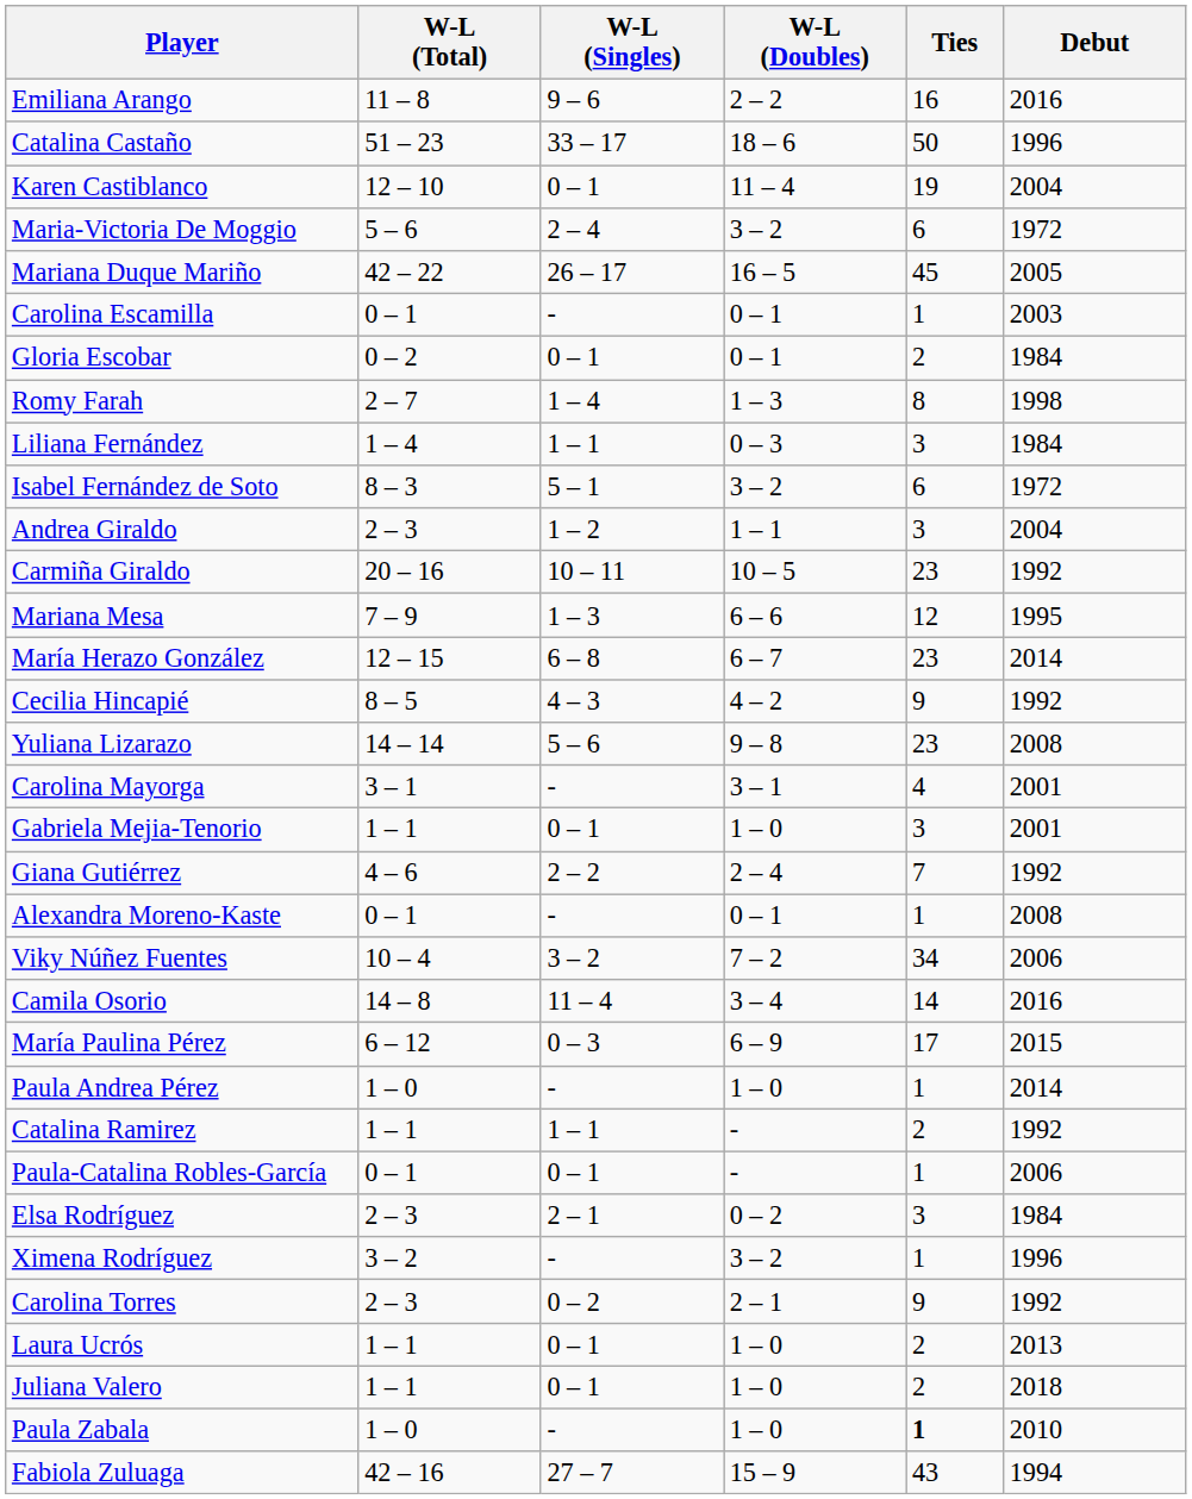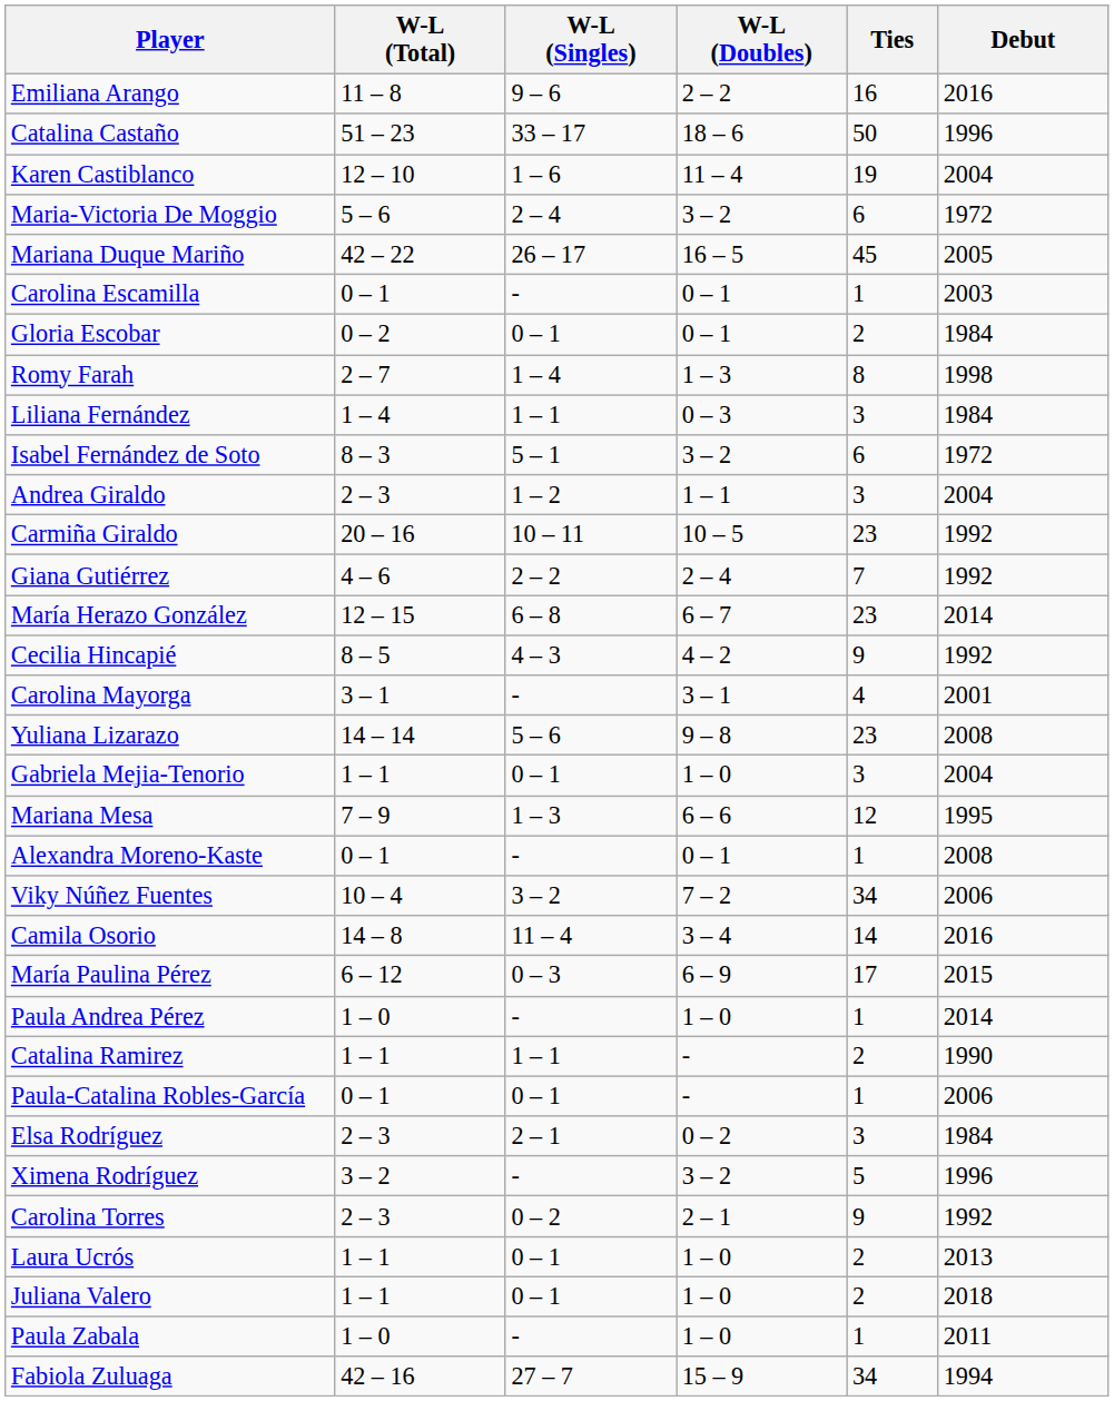Karen Castiblanco | W-L (Singles): 0 – 1 -> 1 – 6
rows swapped: Giana Gutiérrez <-> Mariana Mesa
rows swapped: Yuliana Lizarazo <-> Carolina Mayorga
Gabriela Mejia-Tenorio | Debut: 2001 -> 2004
Catalina Ramirez | Debut: 1992 -> 1990
Ximena Rodríguez | Ties: 1 -> 5
Paula Zabala | Ties: bold -> normal
Paula Zabala | Debut: 2010 -> 2011
Fabiola Zuluaga | Ties: 43 -> 34
